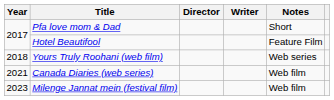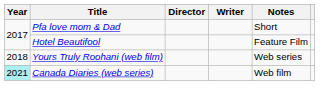Canada Diaries (web series) | Year: no background -> paleturquoise background
- row: 2023 | Milenge Jannat mein (festival film) | Web film
